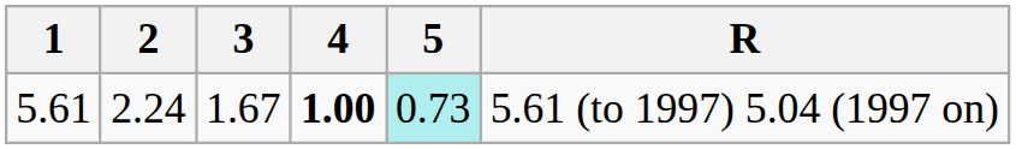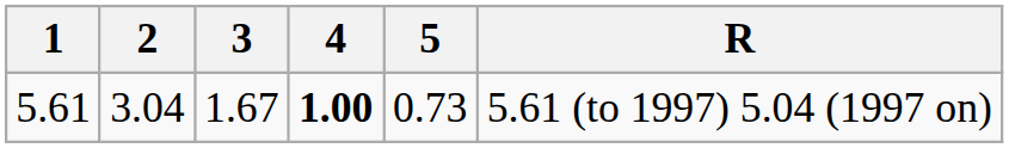5.61 | 2: 2.24 -> 3.04
5.61 | 5: paleturquoise background -> no background
